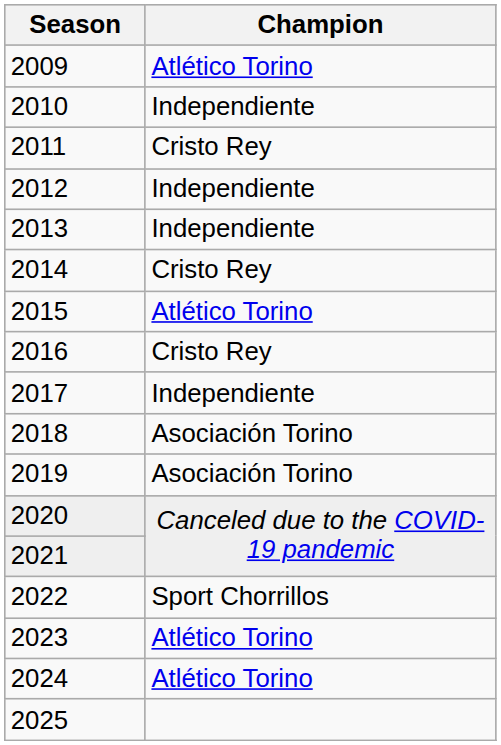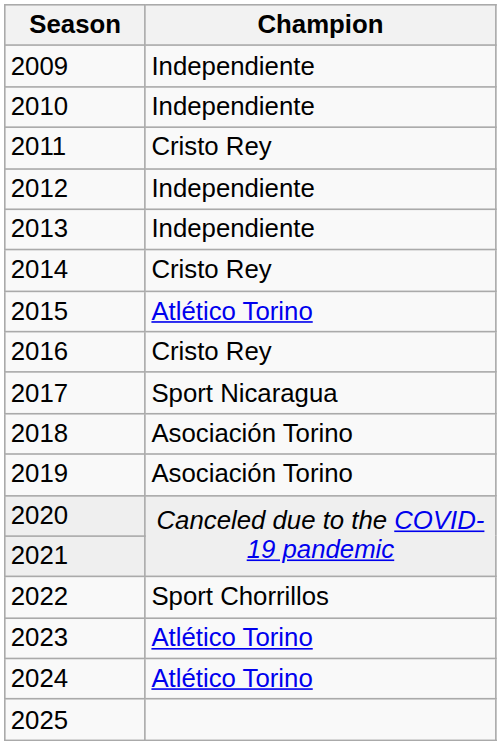2009 | Champion: Atlético Torino -> Independiente
2017 | Champion: Independiente -> Sport Nicaragua
